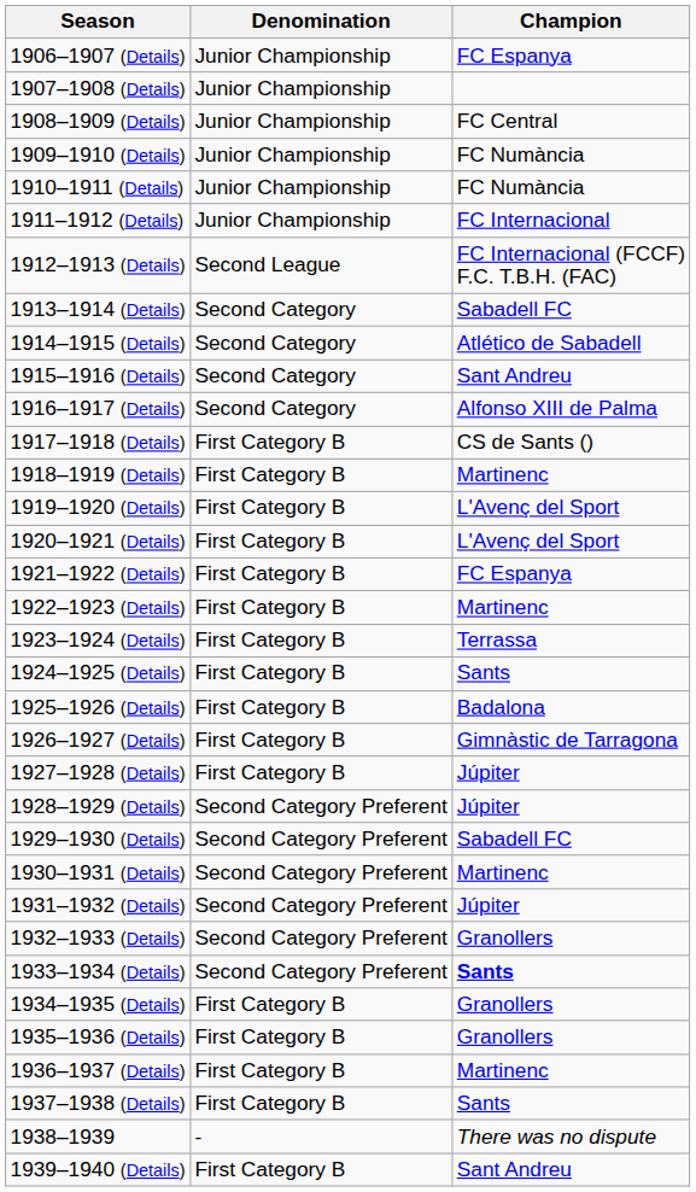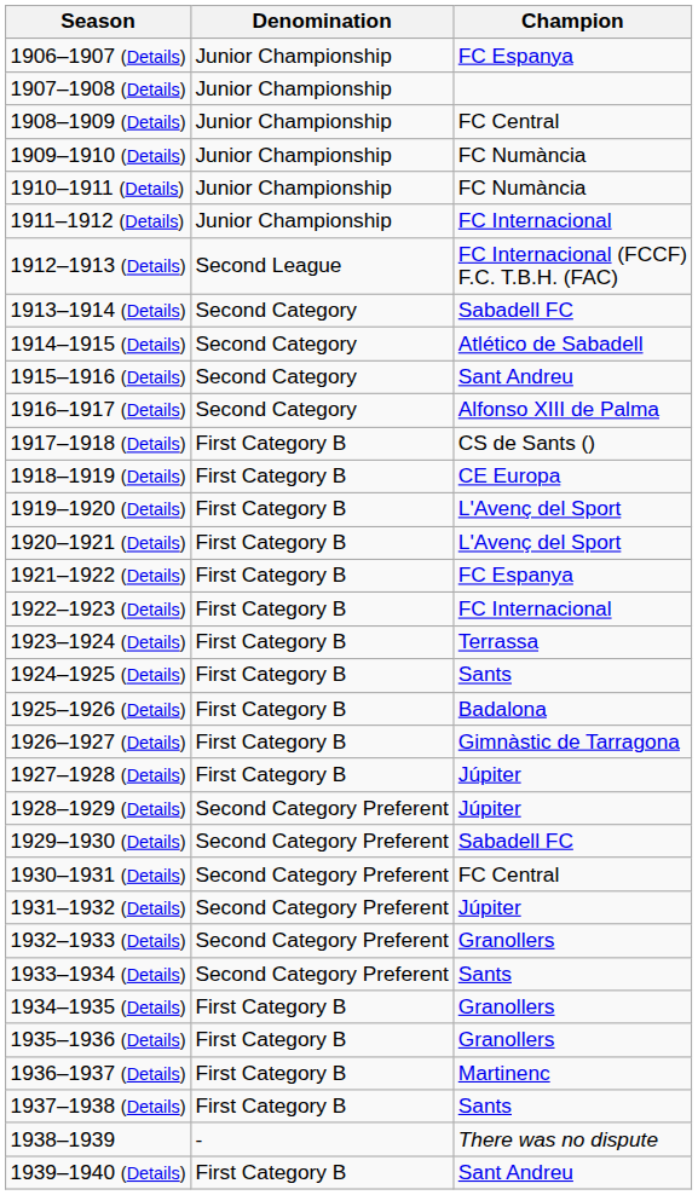1918–1919 (Details) | Champion: Martinenc -> CE Europa
1922–1923 (Details) | Champion: Martinenc -> FC Internacional
1930–1931 (Details) | Champion: Martinenc -> FC Central
1933–1934 (Details) | Champion: bold -> normal
